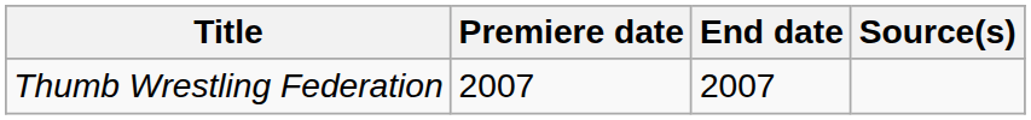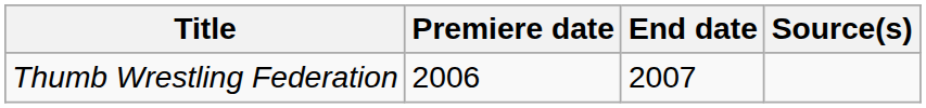Thumb Wrestling Federation | Premiere date: 2007 -> 2006
